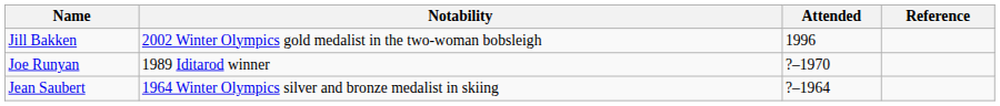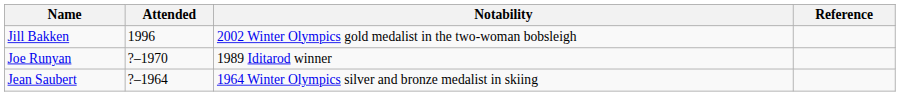columns swapped: Attended <-> Notability
